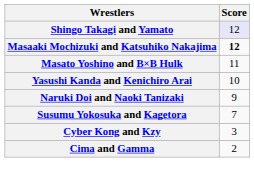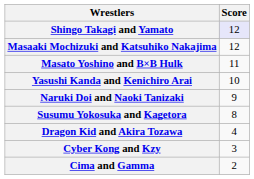Masaaki Mochizuki and Katsuhiko Nakajima | Score: bold -> normal
Susumu Yokosuka and Kagetora | Score: 7 -> 8
+ row: Dragon Kid and Akira Tozawa | 4
